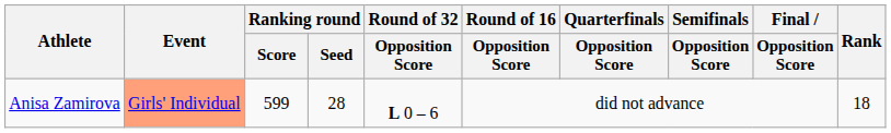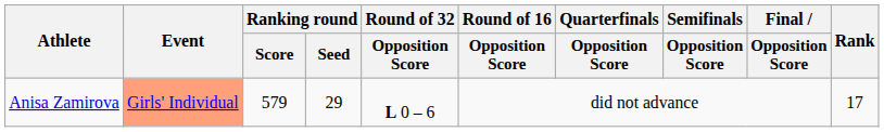Anisa Zamirova | Ranking round / Score: 599 -> 579
Anisa Zamirova | Ranking round / Seed: 28 -> 29
Anisa Zamirova | Rank: 18 -> 17
